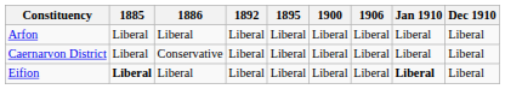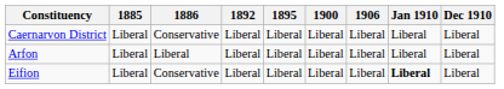rows swapped: Arfon <-> Caernarvon District
Eifion | 1885: bold -> normal
Eifion | 1886: Liberal -> Conservative
